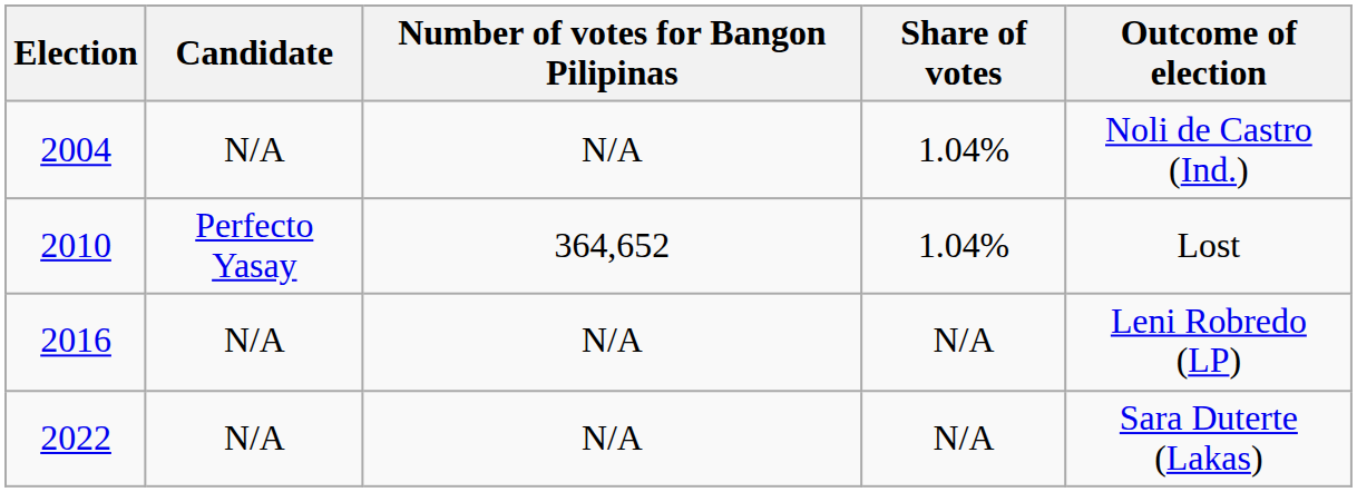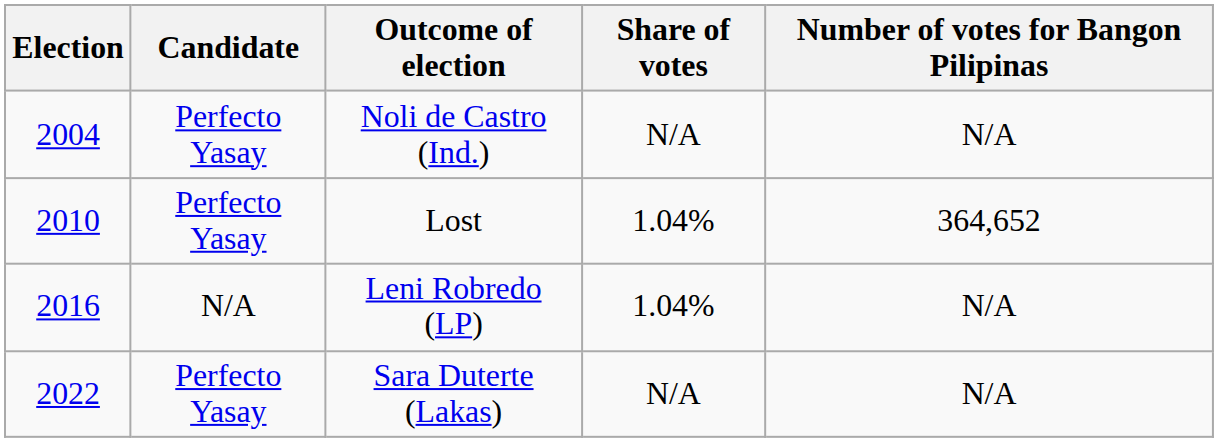columns swapped: Number of votes for Bangon Pilipinas <-> Outcome of election
2004 | Candidate: N/A -> Perfecto Yasay
2004 | Share of votes: 1.04% -> N/A
2016 | Share of votes: N/A -> 1.04%
2022 | Candidate: N/A -> Perfecto Yasay
